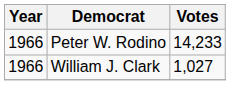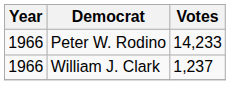William J. Clark | Votes: 1,027 -> 1,237
